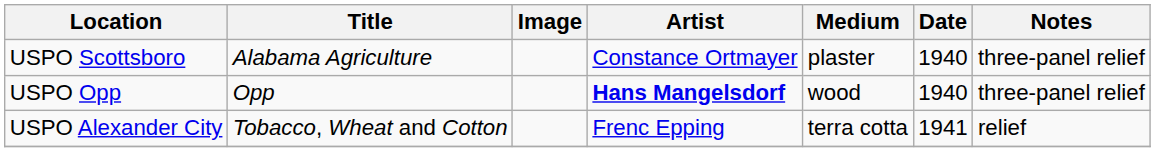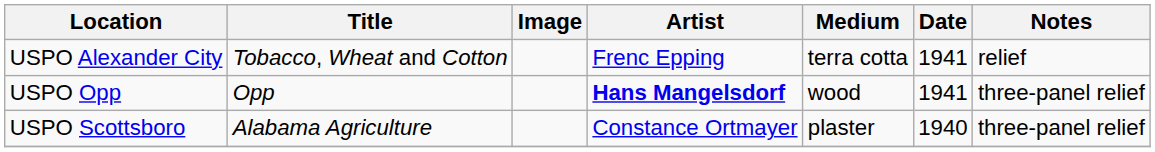rows swapped: USPO Alexander City <-> USPO Scottsboro
USPO Opp | Date: 1940 -> 1941
